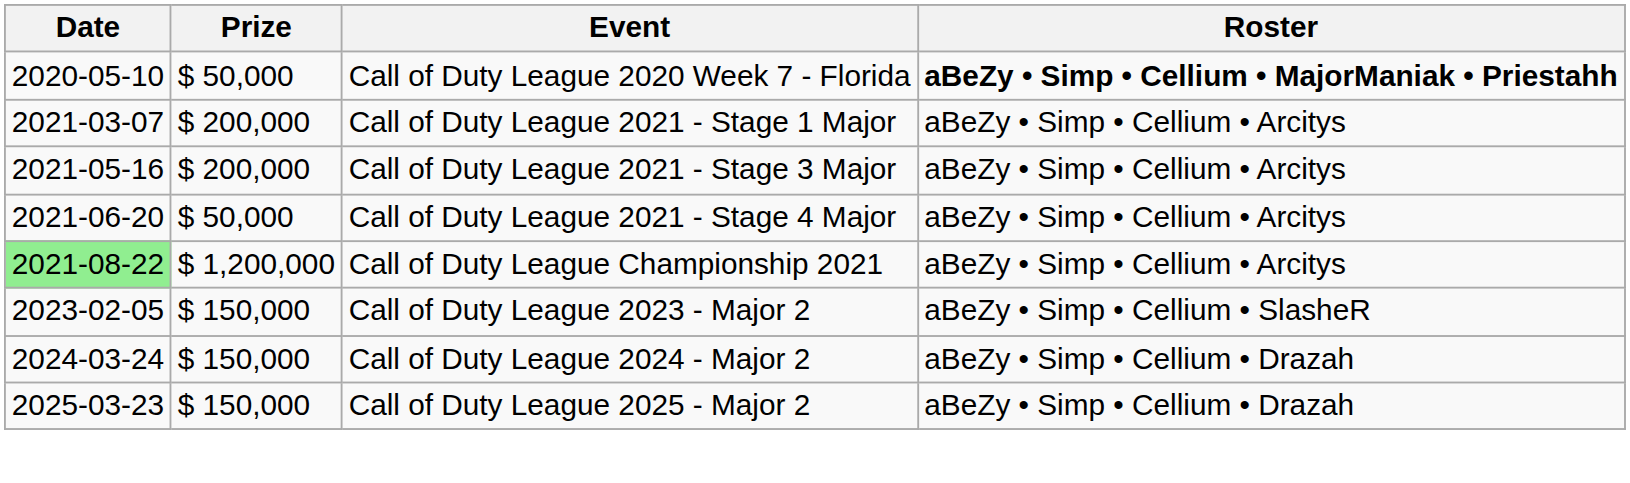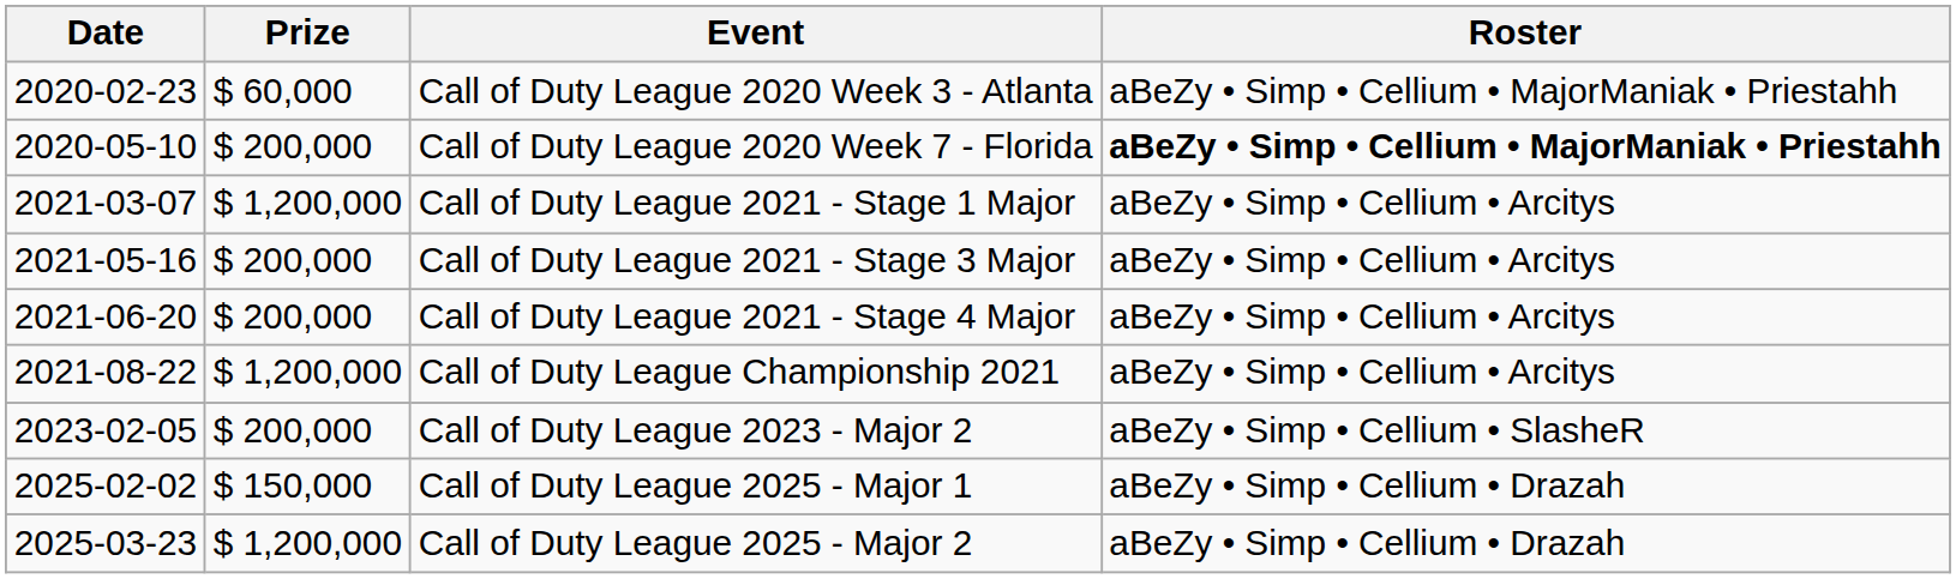+ row: 2020-02-23 | $ 60,000 | Call of Duty League 2020 Week 3 - Atlanta | aBeZy • Simp • Cellium • MajorManiak • Priestahh
Call of Duty League 2020 Week 7 - Florida | Prize: $ 50,000 -> $ 200,000
Call of Duty League 2021 - Stage 1 Major | Prize: $ 200,000 -> $ 1,200,000
Call of Duty League 2021 - Stage 4 Major | Prize: $ 50,000 -> $ 200,000
Call of Duty League Championship 2021 | Date: lightgreen background -> no background
Call of Duty League 2023 - Major 2 | Prize: $ 150,000 -> $ 200,000
- row: 2024-03-24 | $ 150,000 | Call of Duty League 2024 - Major 2 | aBeZy • Simp • Cellium • Drazah
+ row: 2025-02-02 | $ 150,000 | Call of Duty League 2025 - Major 1 | aBeZy • Simp • Cellium • Drazah
Call of Duty League 2025 - Major 2 | Prize: $ 150,000 -> $ 1,200,000
